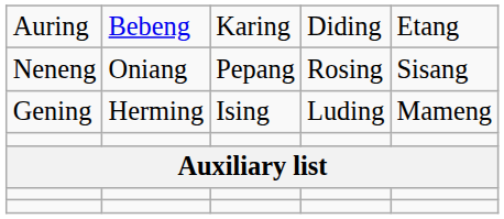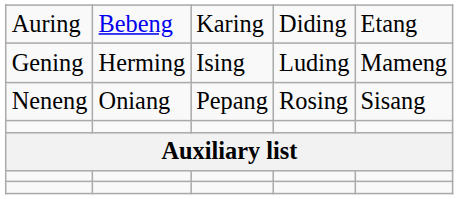rows swapped: Gening <-> Neneng
